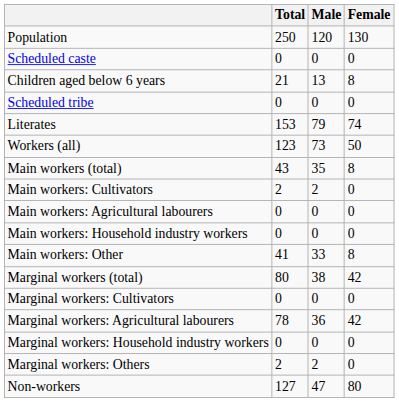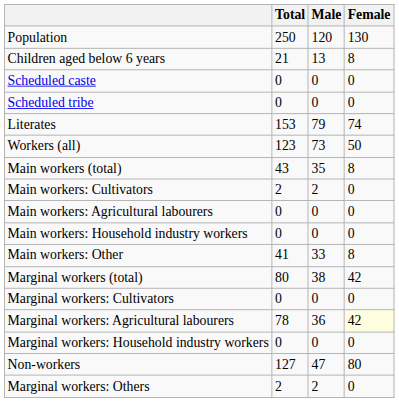rows swapped: Children aged below 6 years <-> Scheduled caste
Marginal workers: Agricultural labourers | Female: no background -> lightyellow background
rows swapped: Marginal workers: Others <-> Non-workers
